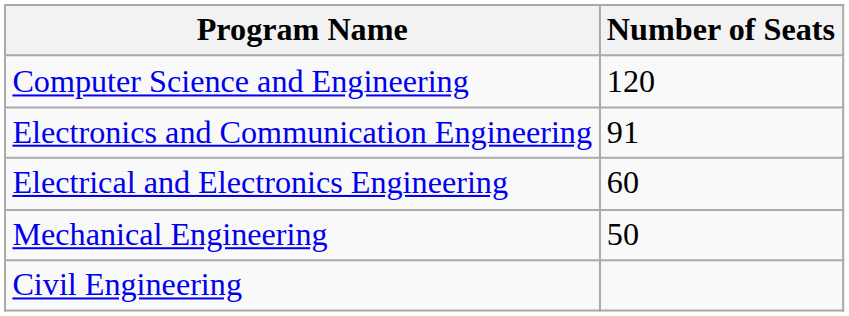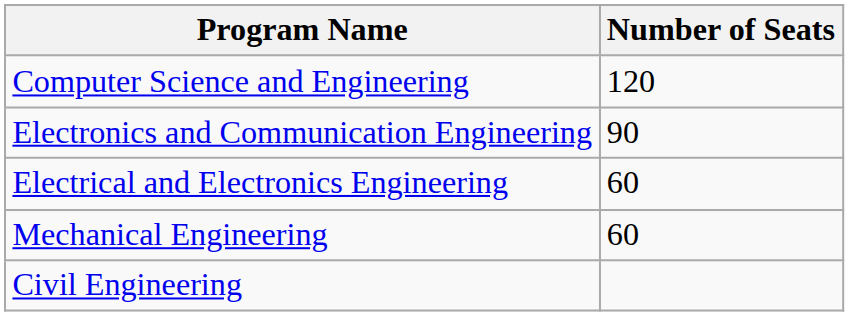Electronics and Communication Engineering | Number of Seats: 91 -> 90
Mechanical Engineering | Number of Seats: 50 -> 60
